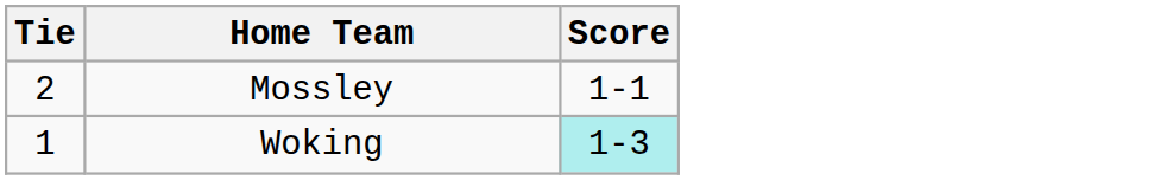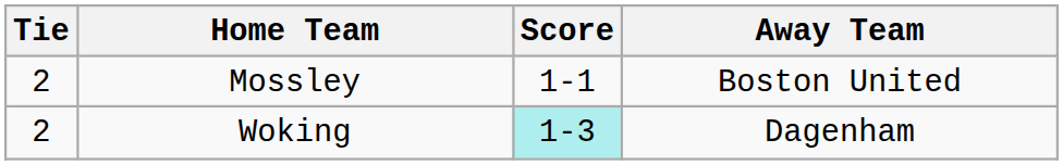+ column: Away Team | Boston United | Dagenham
Woking | Tie: 1 -> 2
